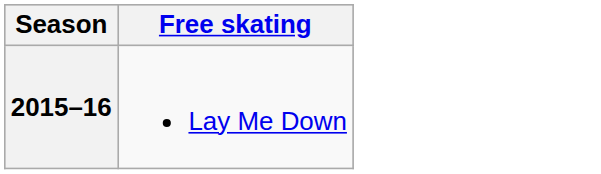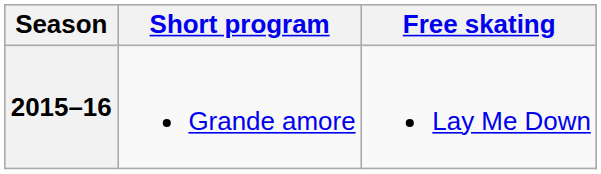+ column: Short program | Grande amore
